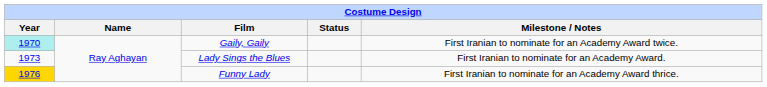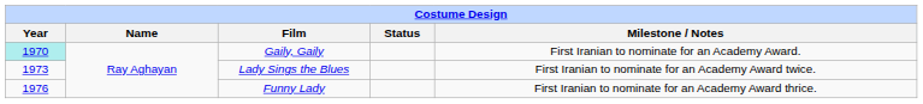Gaily, Gaily | Milestone / Notes: First Iranian to nominate for an Academy Award twice. -> First Iranian to nominate for an Academy Award.
Lady Sings the Blues | Milestone / Notes: First Iranian to nominate for an Academy Award. -> First Iranian to nominate for an Academy Award twice.
Funny Lady | Year: gold background -> no background
